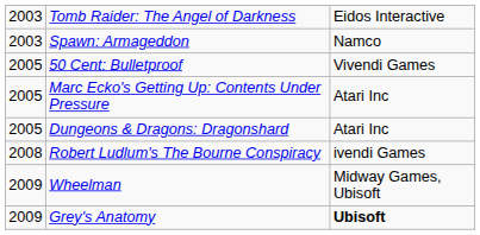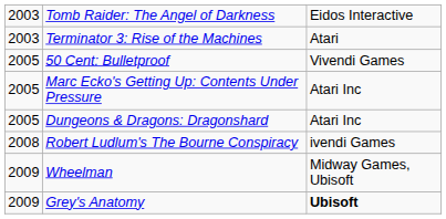+ row: 2003 | Terminator 3: Rise of the Machines | Atari
- row: 2003 | Spawn: Armageddon | Namco
